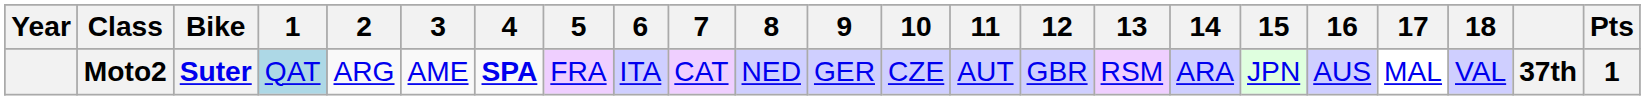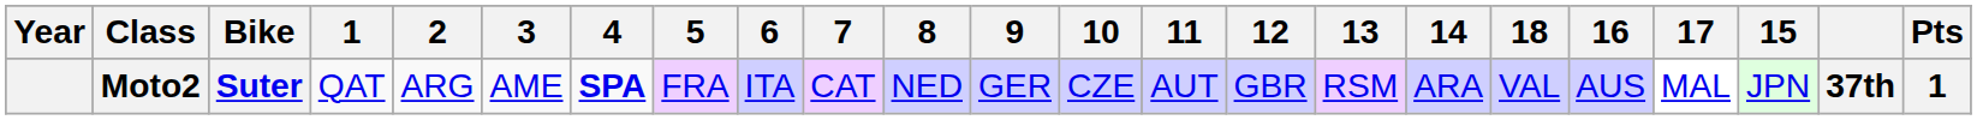columns swapped: 15 <-> 18
Moto2 | 1: lightblue background -> no background
